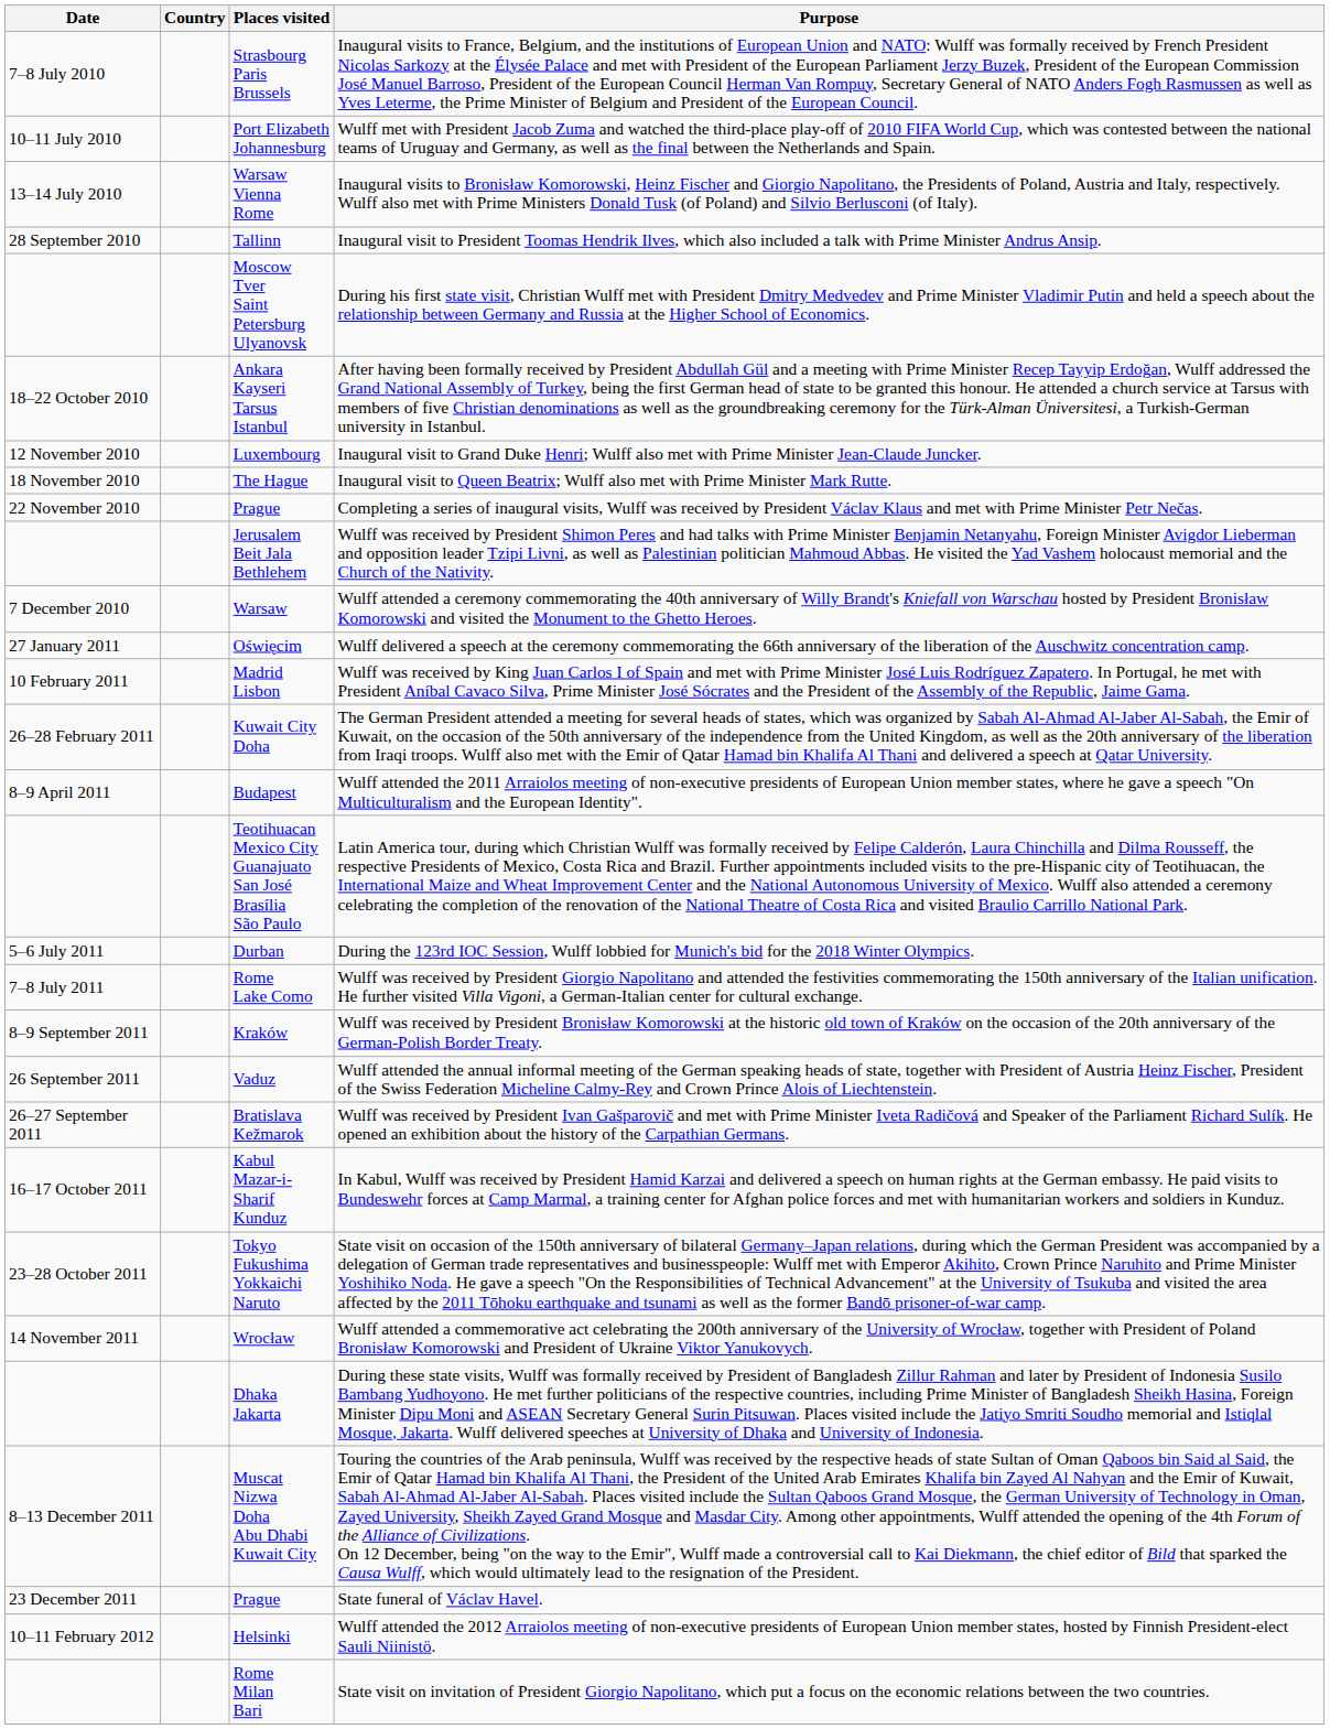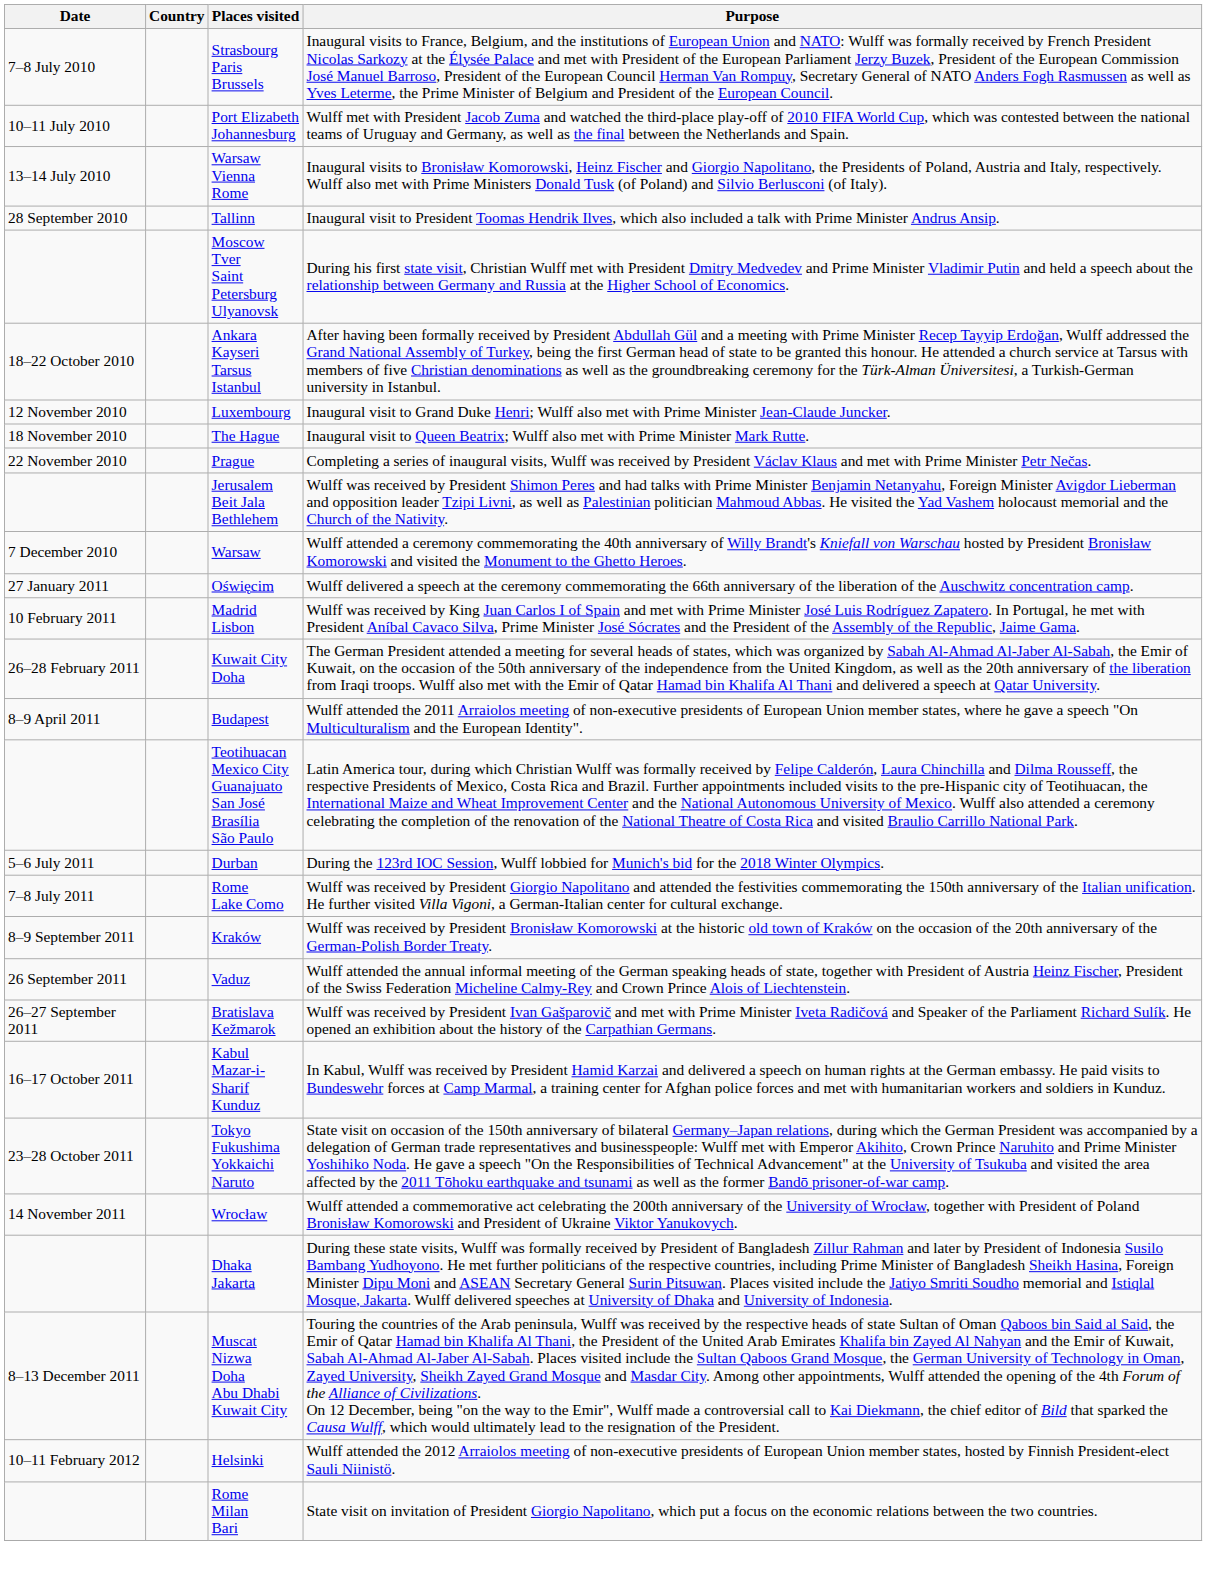- row: 23 December 2011 | Prague | State funeral of Václav Havel.
